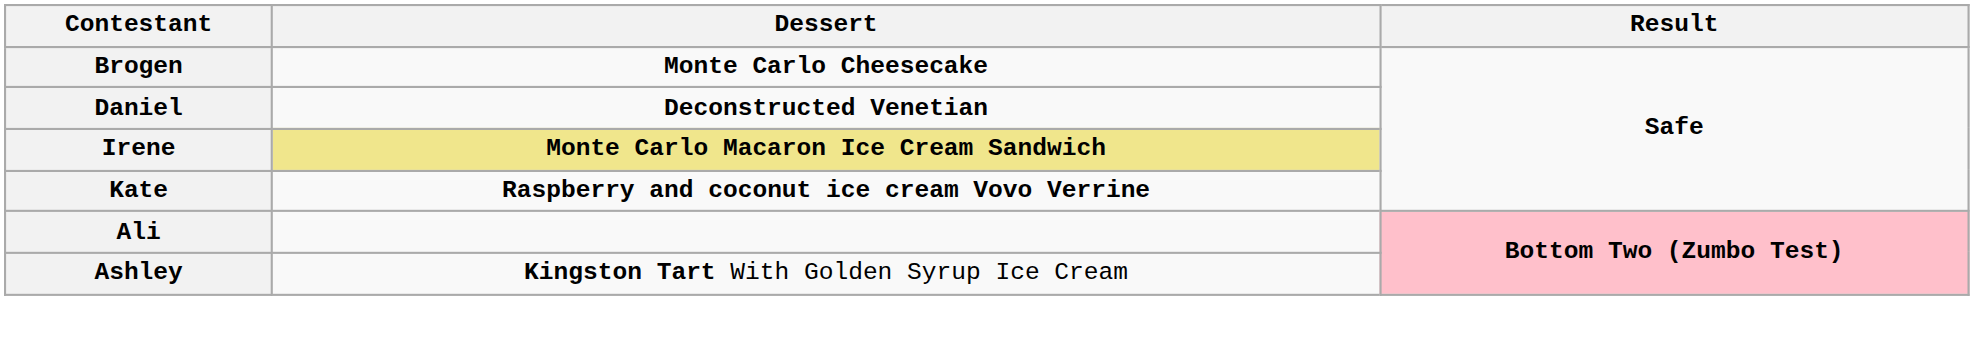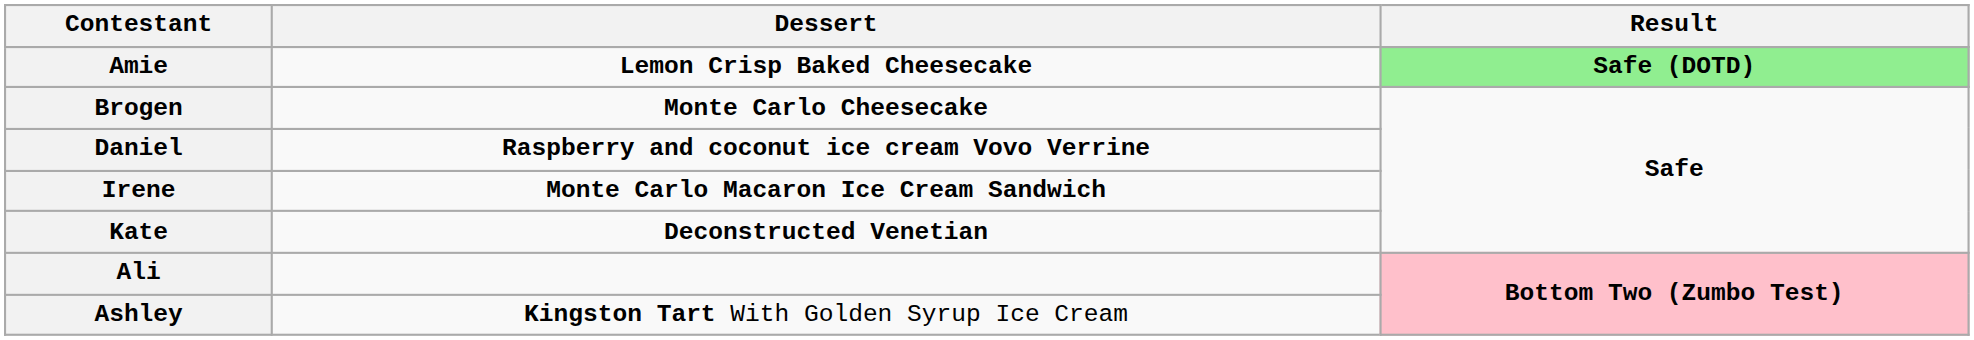+ row: Amie | Lemon Crisp Baked Cheesecake | Safe (DOTD)
Daniel | Dessert: Deconstructed Venetian -> Raspberry and coconut ice cream Vovo Verrine
Irene | Dessert: khaki background -> no background
Kate | Dessert: Raspberry and coconut ice cream Vovo Verrine -> Deconstructed Venetian
